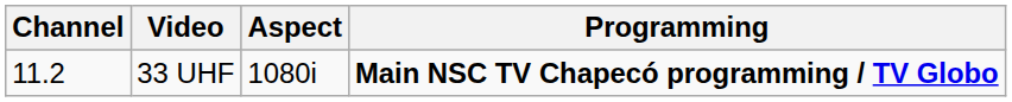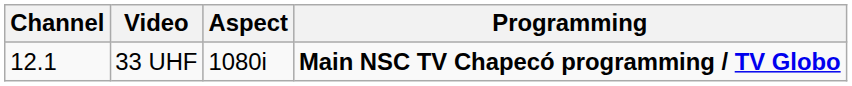33 UHF | Channel: 11.2 -> 12.1
